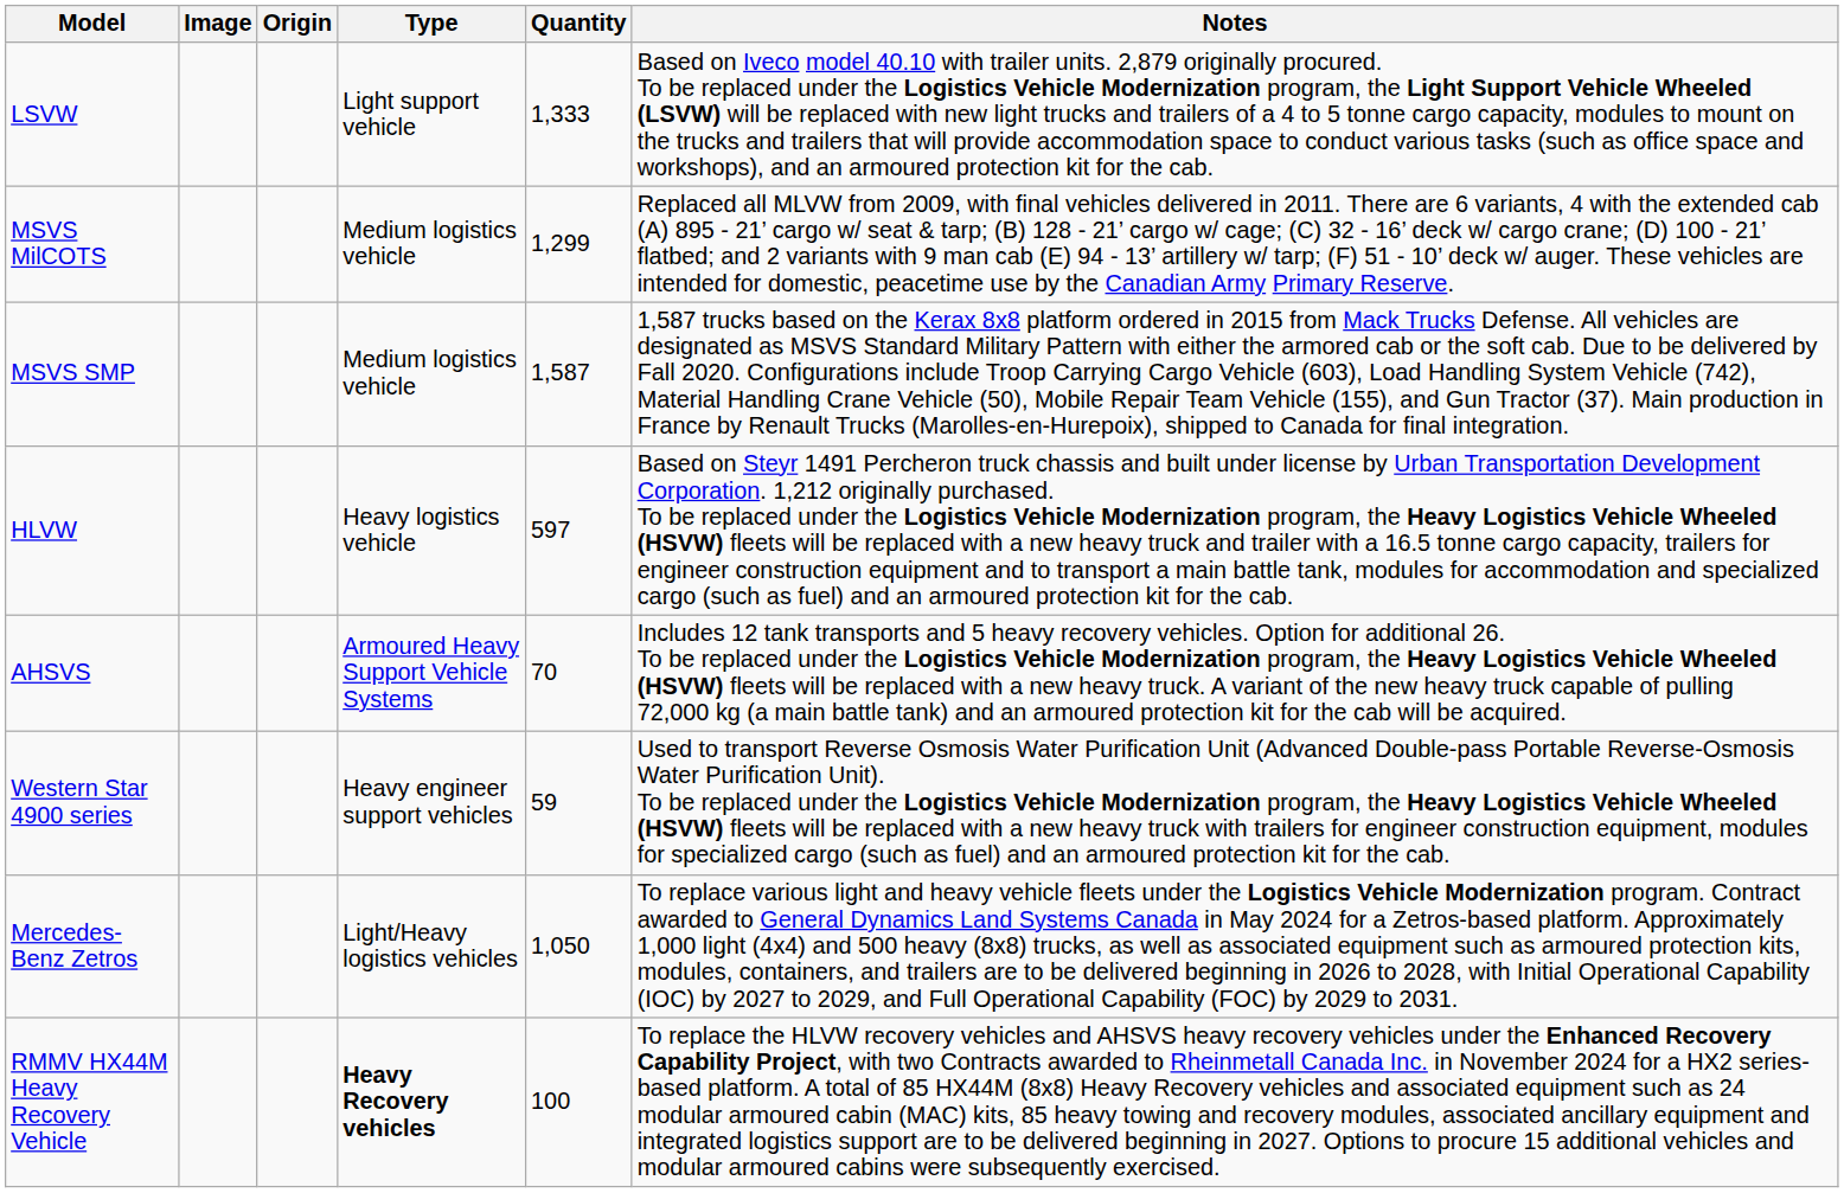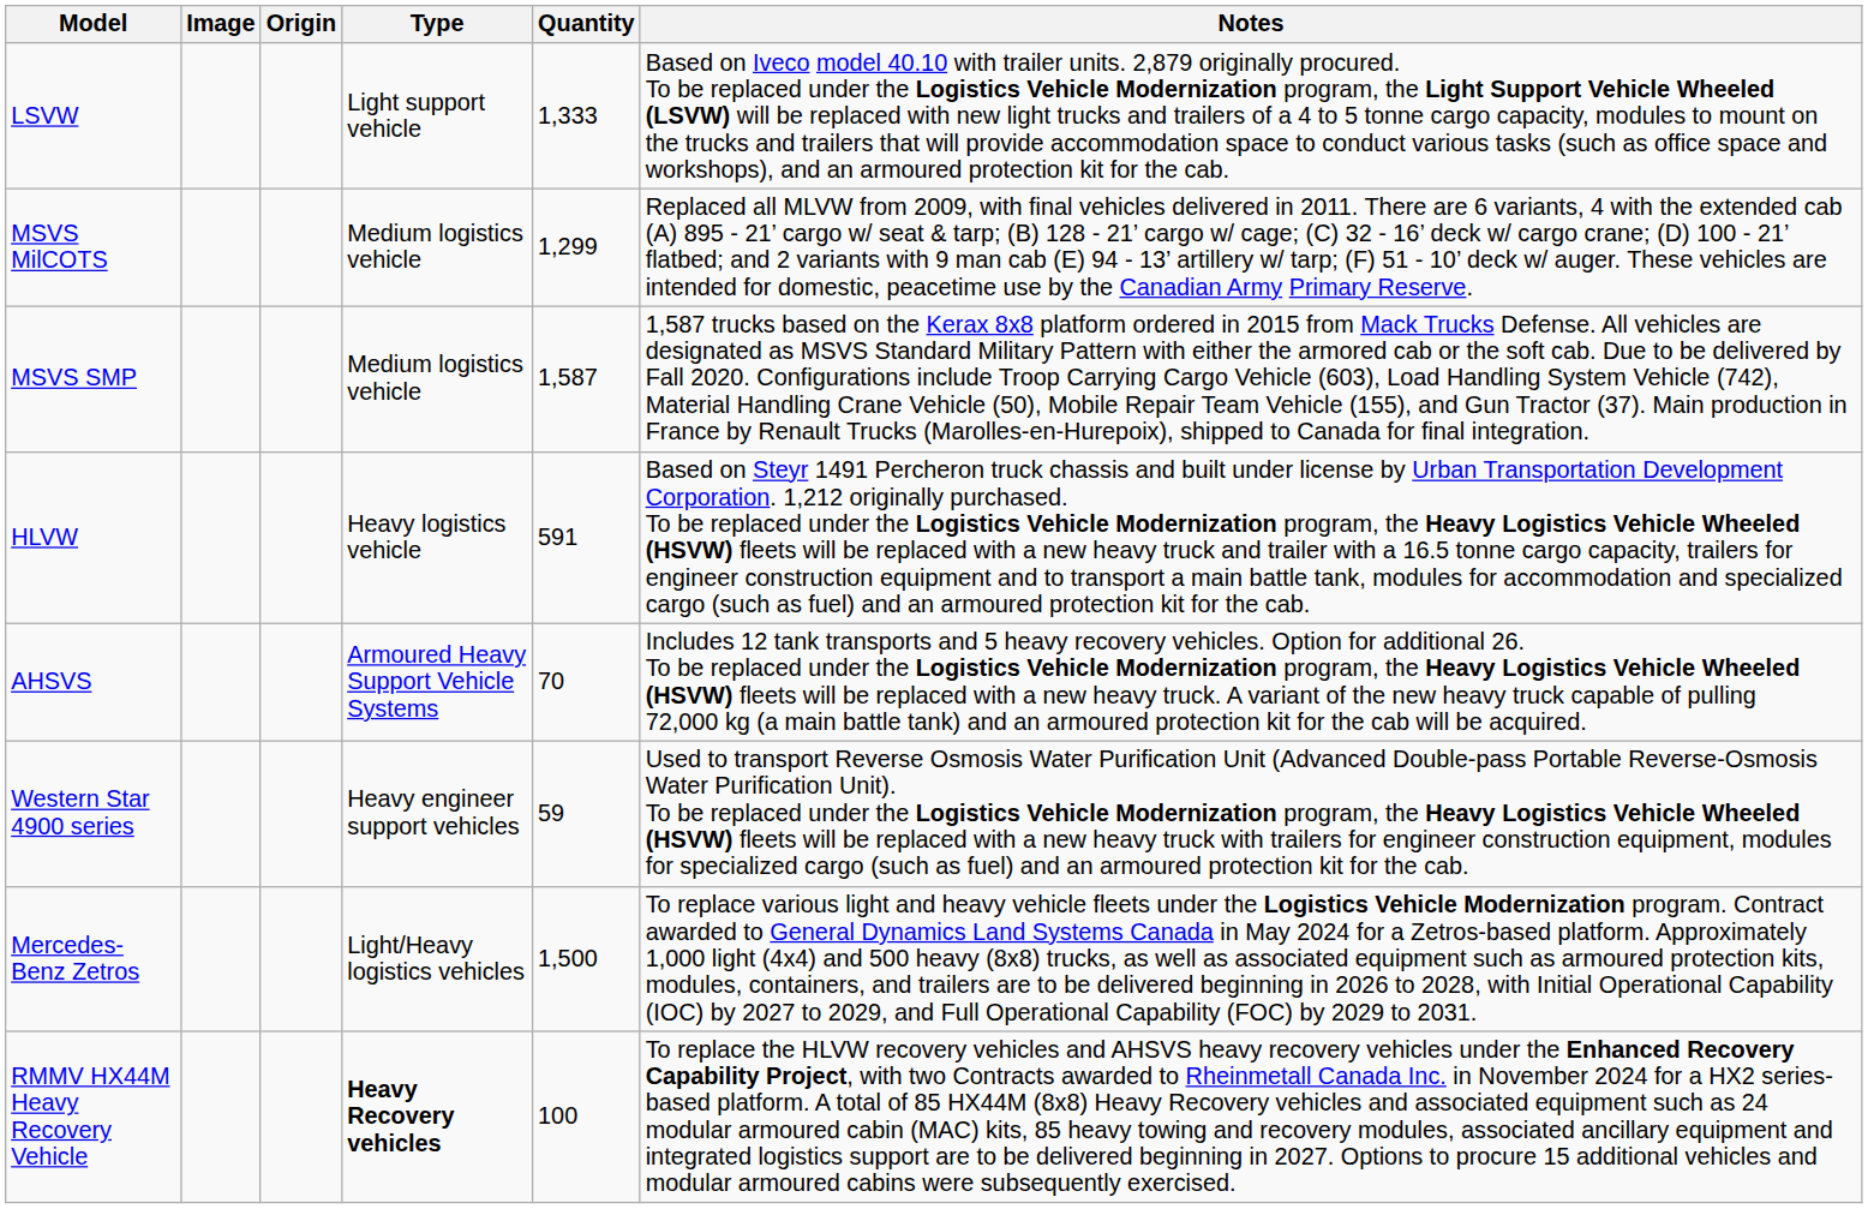HLVW | Quantity: 597 -> 591
Mercedes-Benz Zetros | Quantity: 1,050 -> 1,500
